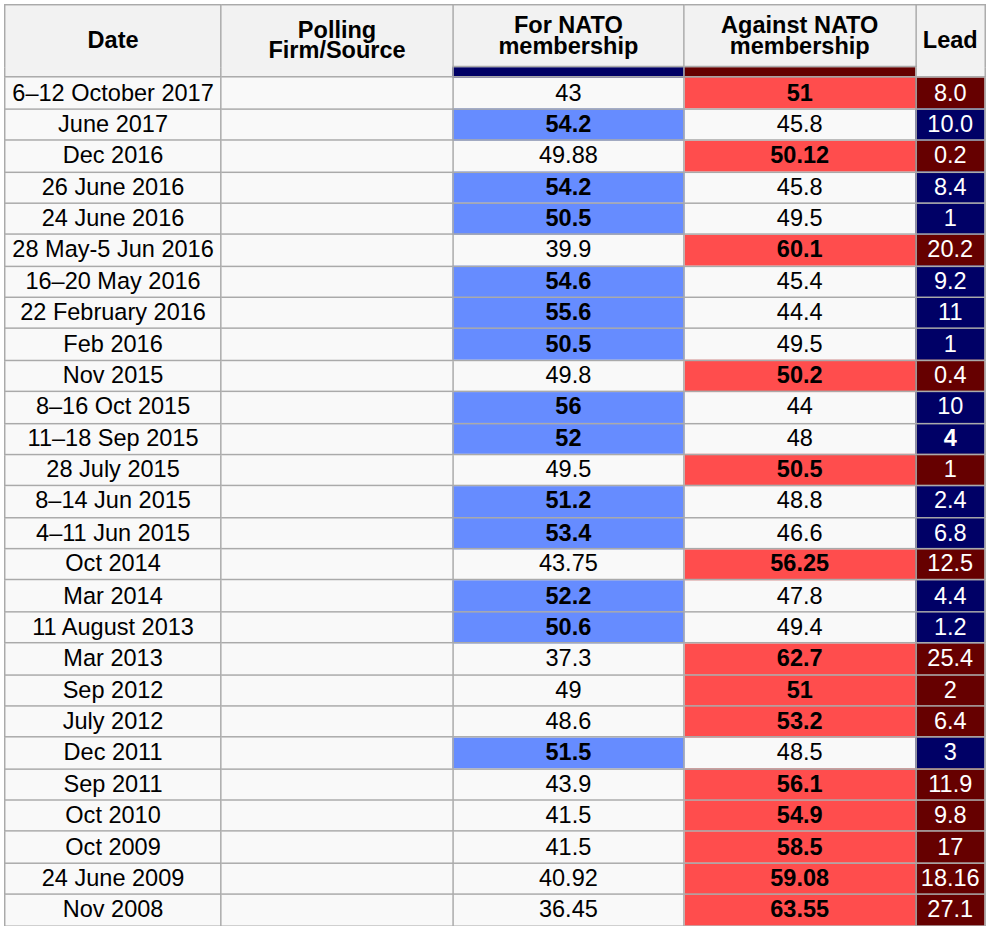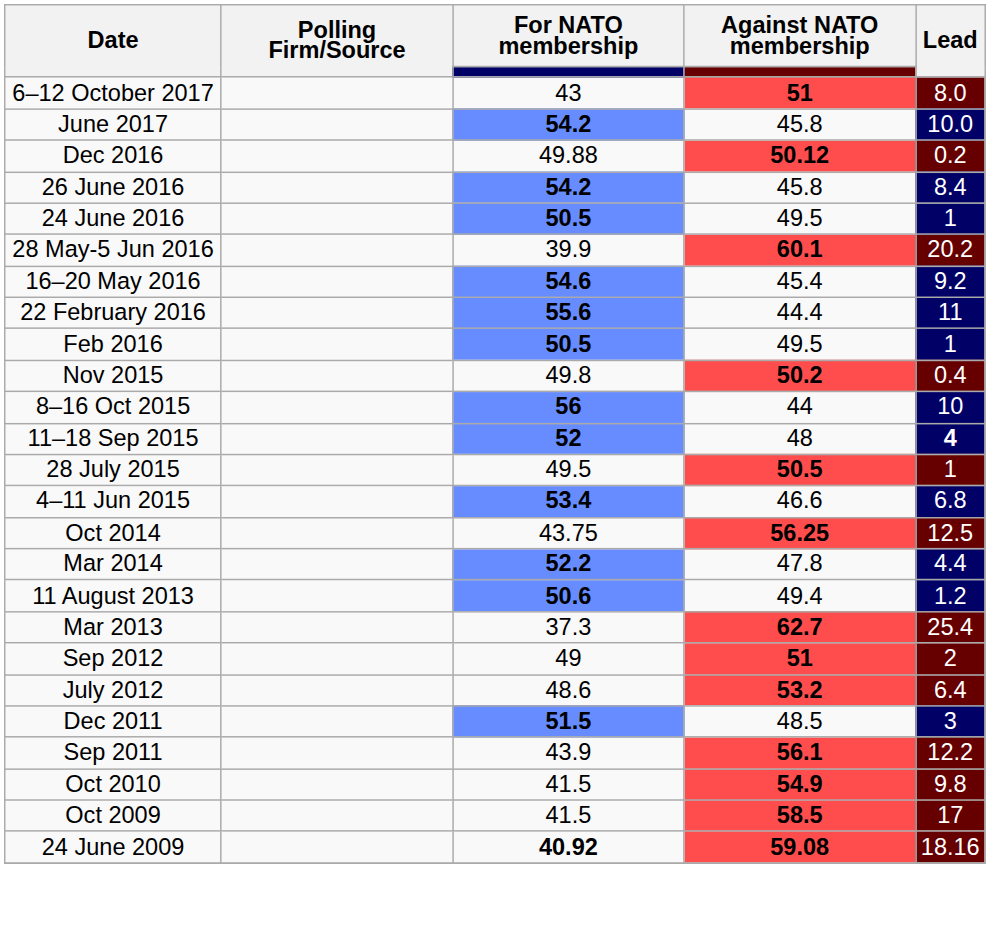- row: 8–14 Jun 2015 | 51.2 | 48.8 | 2.4
Sep 2011 | Lead: 11.9 -> 12.2
24 June 2009 | For NATO membership: normal -> bold
- row: Nov 2008 | 36.45 | 63.55 | 27.1
